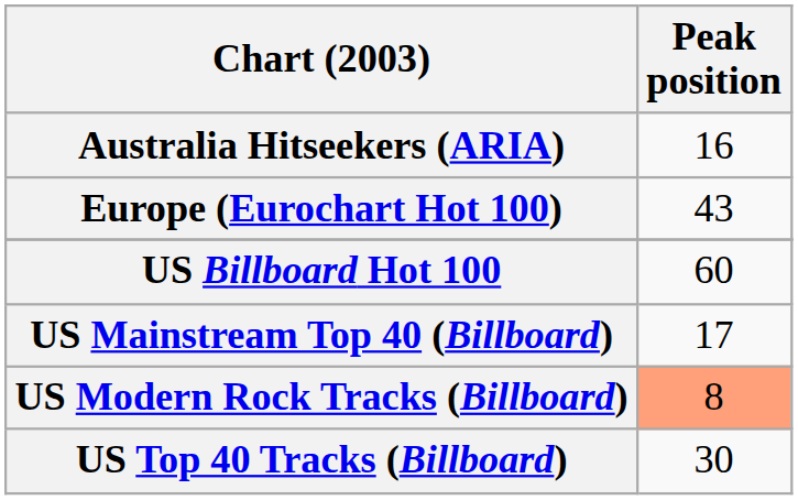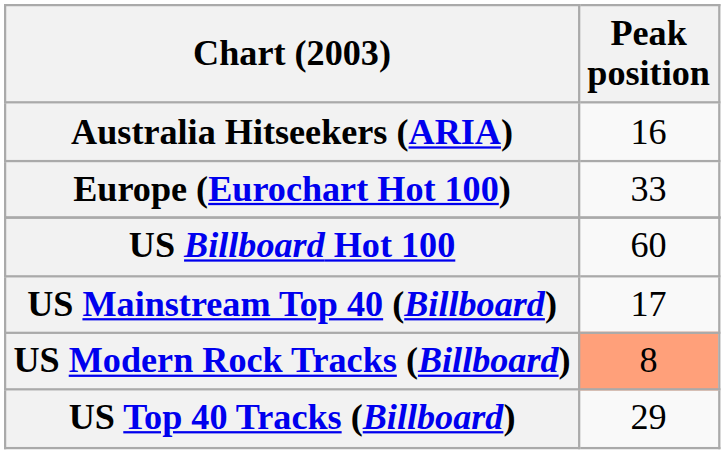Europe (Eurochart Hot 100) | Peak position: 43 -> 33
US Top 40 Tracks (Billboard) | Peak position: 30 -> 29
